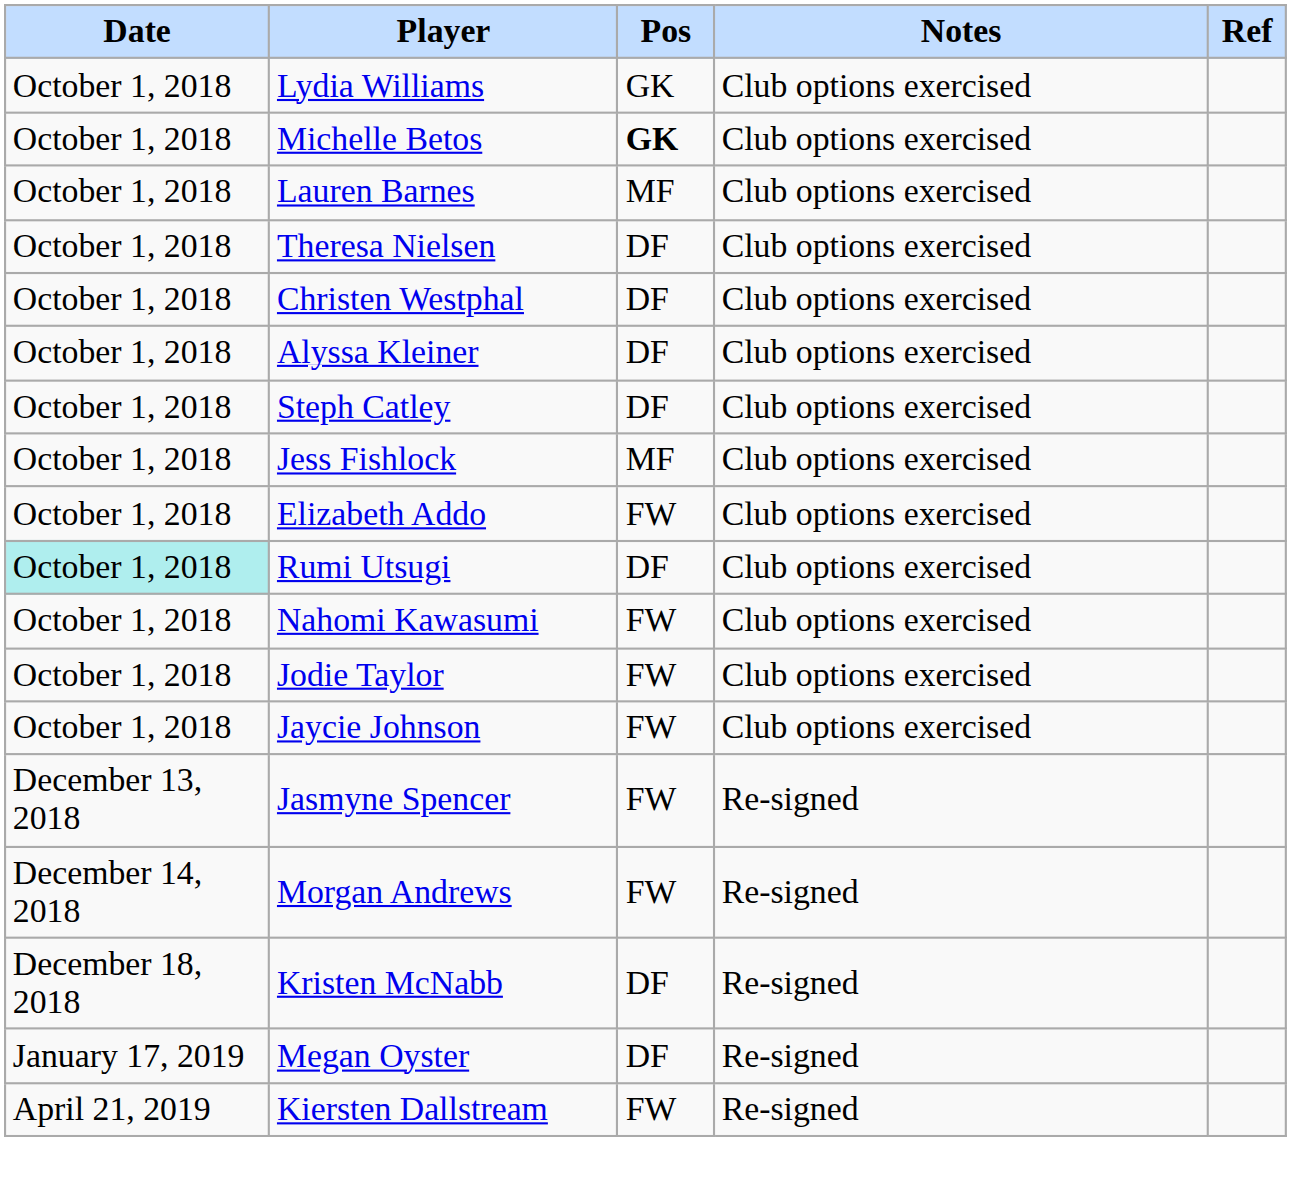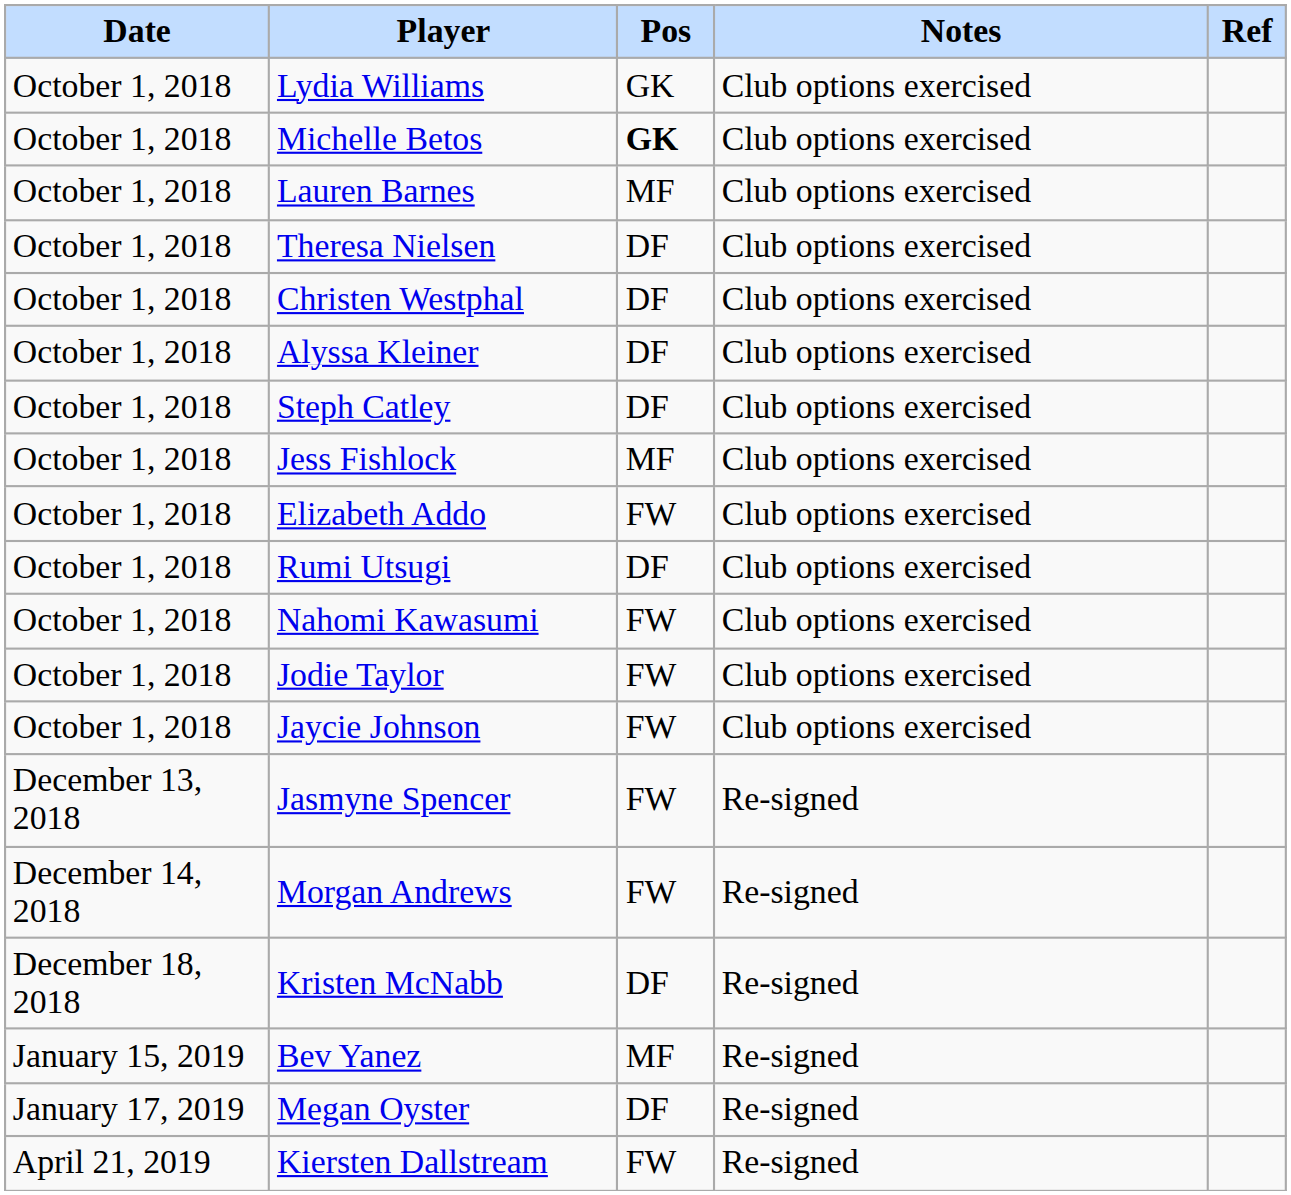Rumi Utsugi | Date: paleturquoise background -> no background
+ row: January 15, 2019 | Bev Yanez | MF | Re-signed
